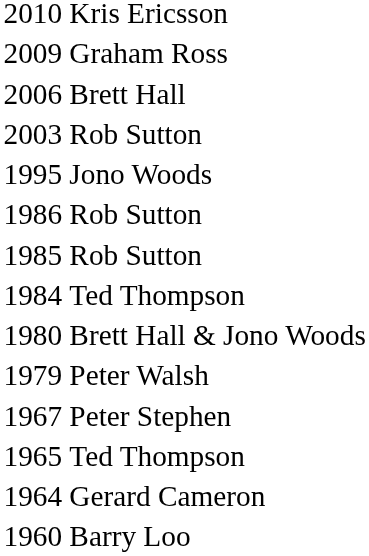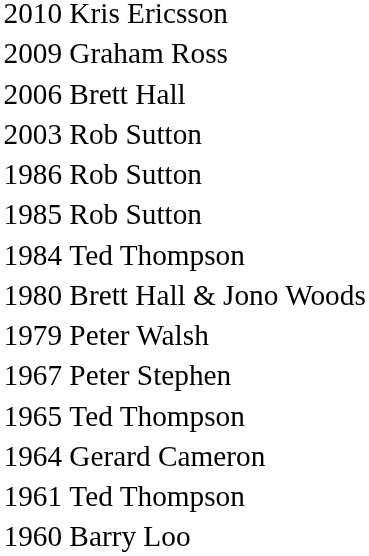- row: 1995 | Jono Woods
+ row: 1961 | Ted Thompson
